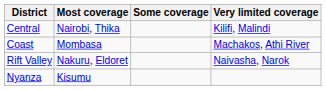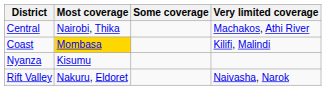Central | Very limited coverage: Kilifi, Malindi -> Machakos, Athi River
Coast | Most coverage: no background -> gold background
Coast | Very limited coverage: Machakos, Athi River -> Kilifi, Malindi
rows swapped: Rift Valley <-> Nyanza
